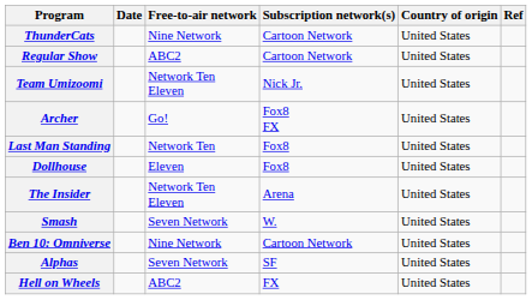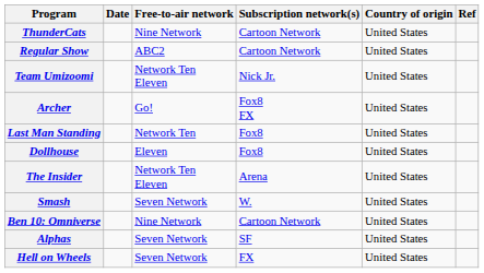Hell on Wheels | Free-to-air network: ABC2 -> Seven Network
